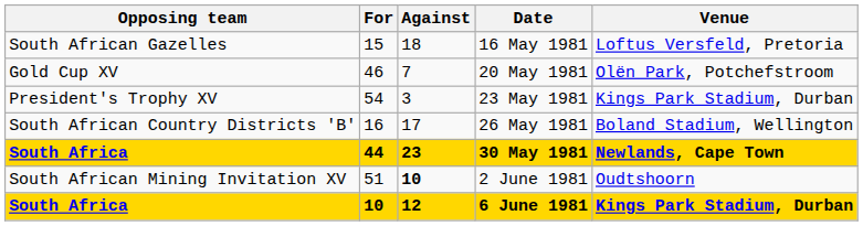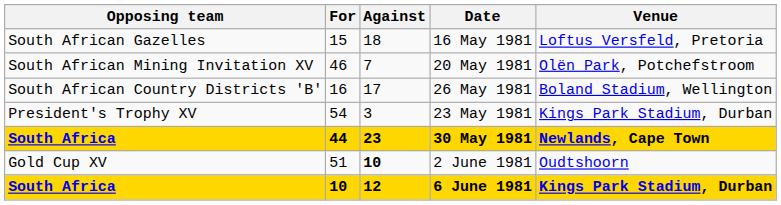20 May 1981 | Opposing team: Gold Cup XV -> South African Mining Invitation XV
rows swapped: 23 May 1981 <-> 26 May 1981
2 June 1981 | Opposing team: South African Mining Invitation XV -> Gold Cup XV
